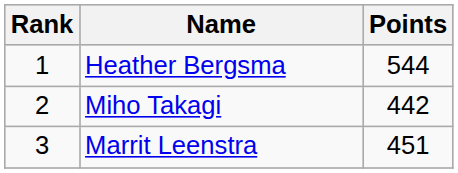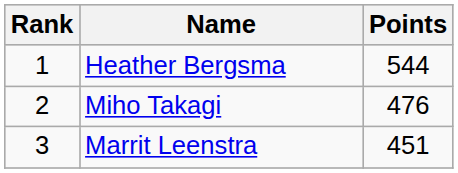Miho Takagi | Points: 442 -> 476
